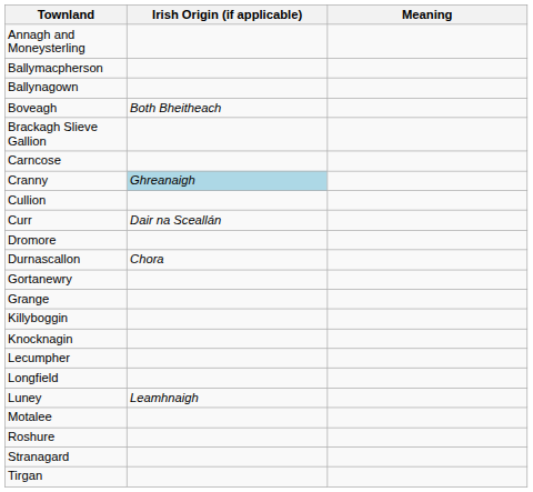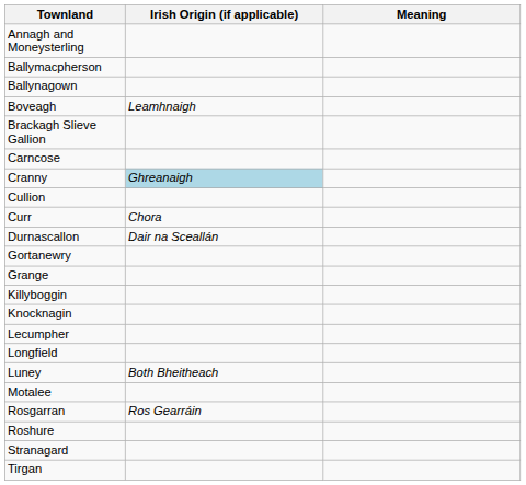Boveagh | Irish Origin (if applicable): Both Bheitheach -> Leamhnaigh
Curr | Irish Origin (if applicable): Dair na Sceallán -> Chora
- row: Dromore
Durnascallon | Irish Origin (if applicable): Chora -> Dair na Sceallán
Luney | Irish Origin (if applicable): Leamhnaigh -> Both Bheitheach
+ row: Rosgarran | Ros Gearráin
